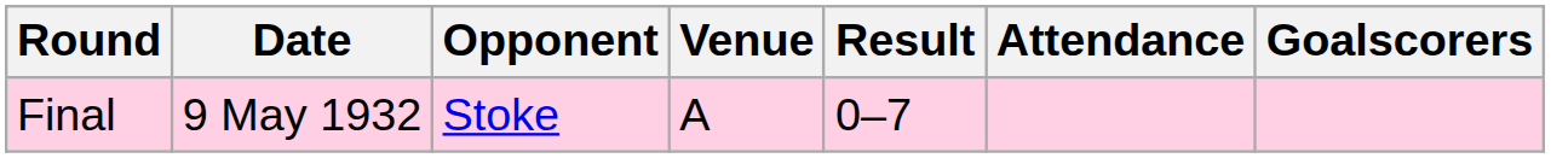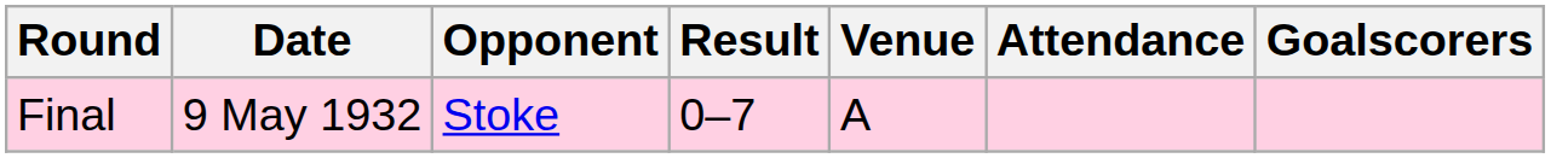columns swapped: Venue <-> Result
